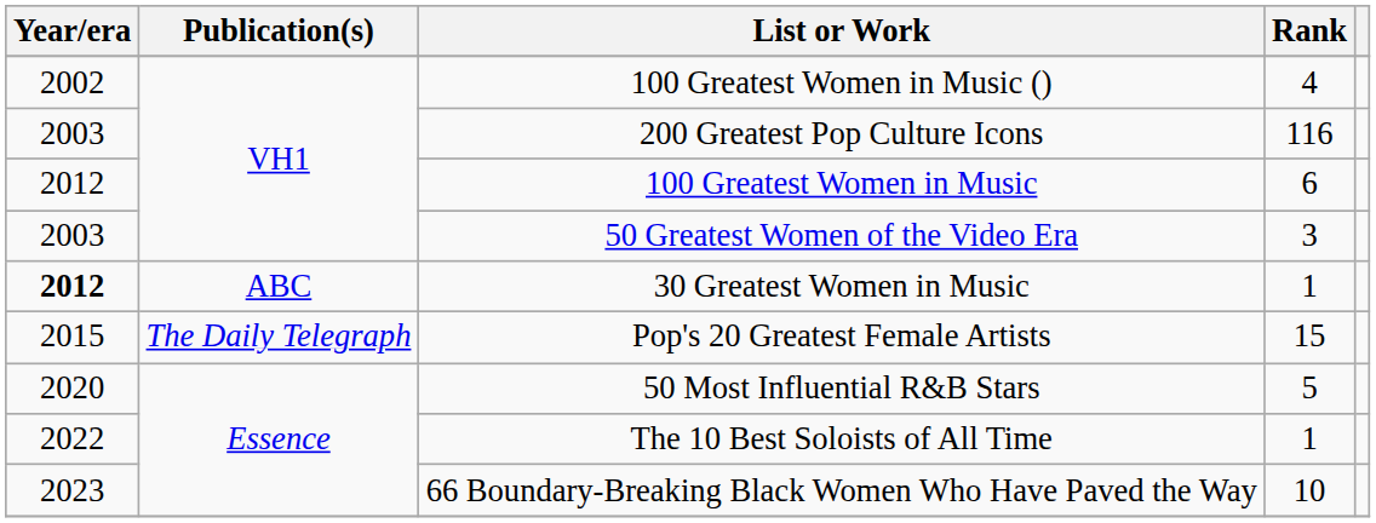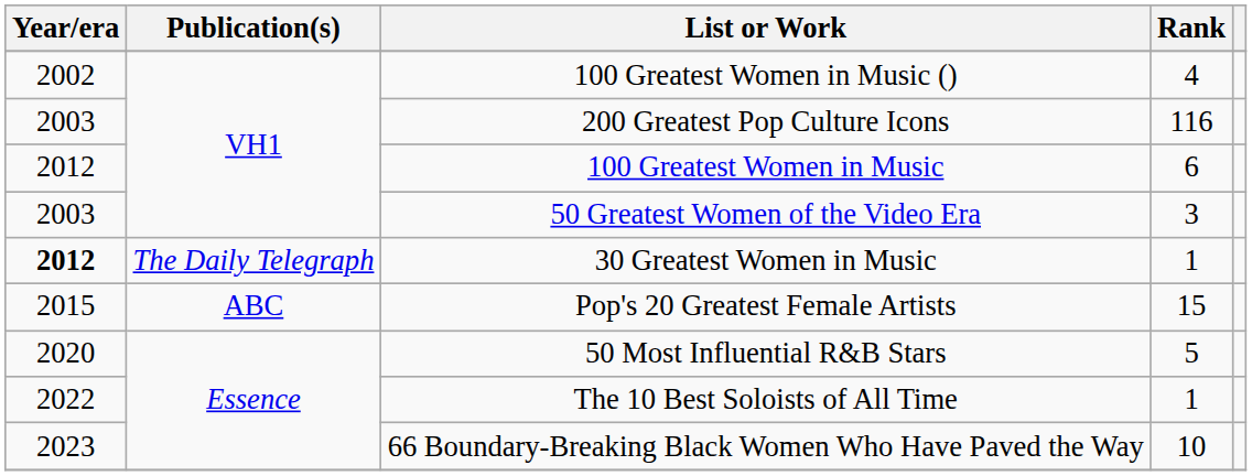30 Greatest Women in Music | Publication(s): ABC -> The Daily Telegraph
Pop's 20 Greatest Female Artists | Publication(s): The Daily Telegraph -> ABC
